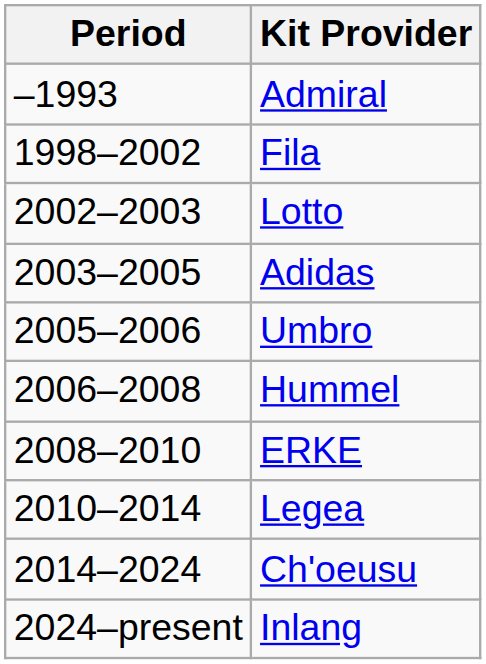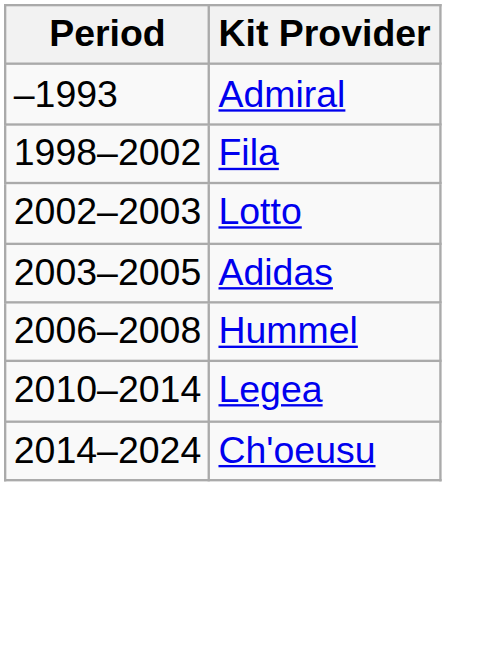- row: 2005–2006 | Umbro
- row: 2008–2010 | ERKE
- row: 2024–present | Inlang
